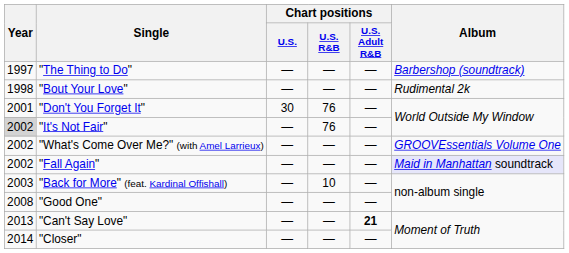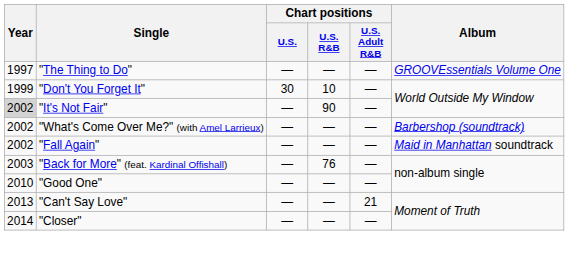"The Thing to Do" | Album: Barbershop (soundtrack) -> GROOVEssentials Volume One
- row: 1998 | "Bout Your Love" | — | — | — | Rudimental 2k
"Don't You Forget It" | Year: 2001 -> 1999
"Don't You Forget It" | Chart positions / U.S. R&B: 76 -> 10
"It's Not Fair" | Chart positions / U.S. R&B: 76 -> 90
"What's Come Over Me?" (with Amel Larrieux) | Album: GROOVEssentials Volume One -> Barbershop (soundtrack)
"Fall Again" | Album: lavender background -> no background
"Back for More" (feat. Kardinal Offishall) | Chart positions / U.S. R&B: 10 -> 76
"Good One" | Year: 2008 -> 2010
"Can't Say Love" | Chart positions / U.S. Adult R&B: bold -> normal
